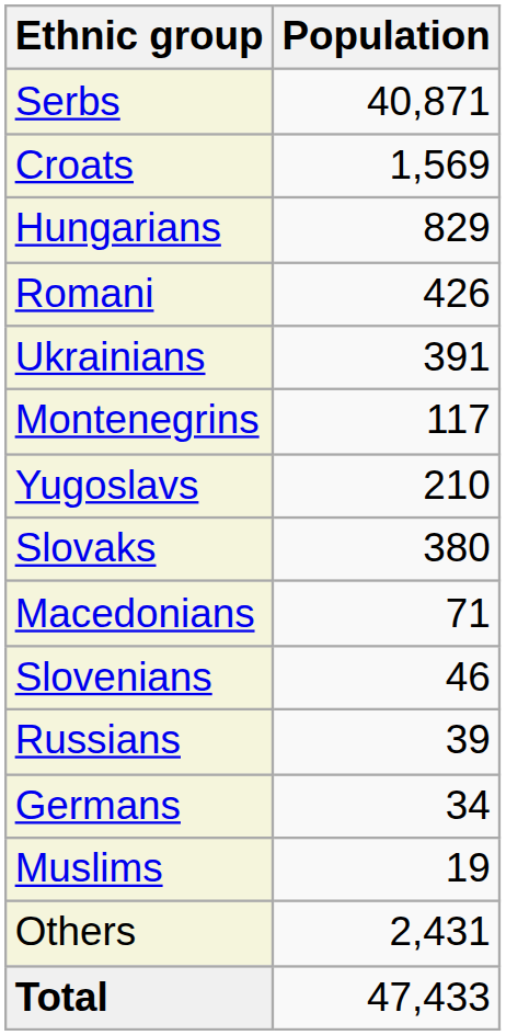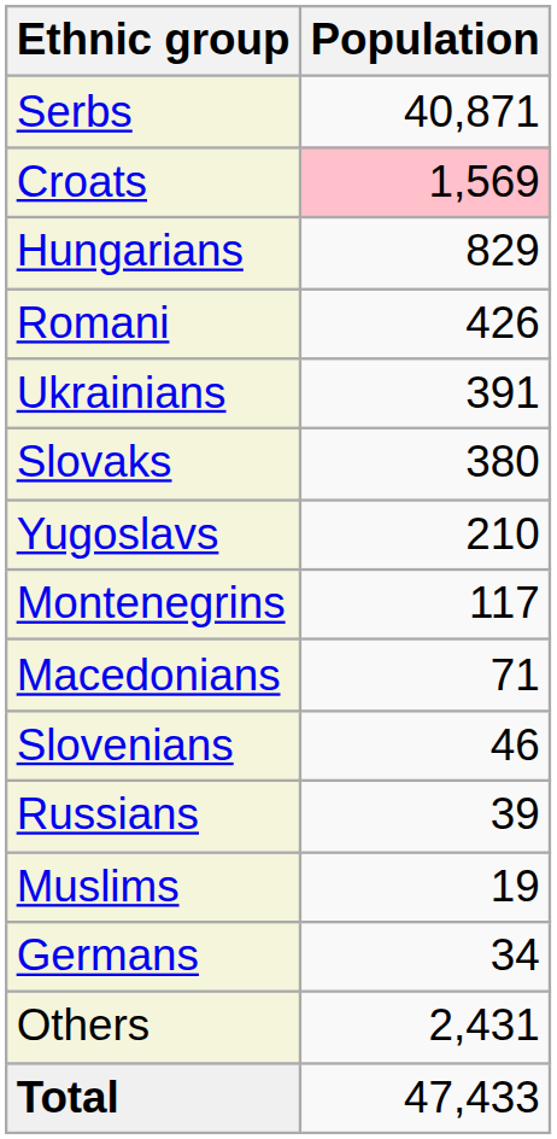Croats | Population: no background -> pink background
rows swapped: Slovaks <-> Montenegrins
rows swapped: Germans <-> Muslims
